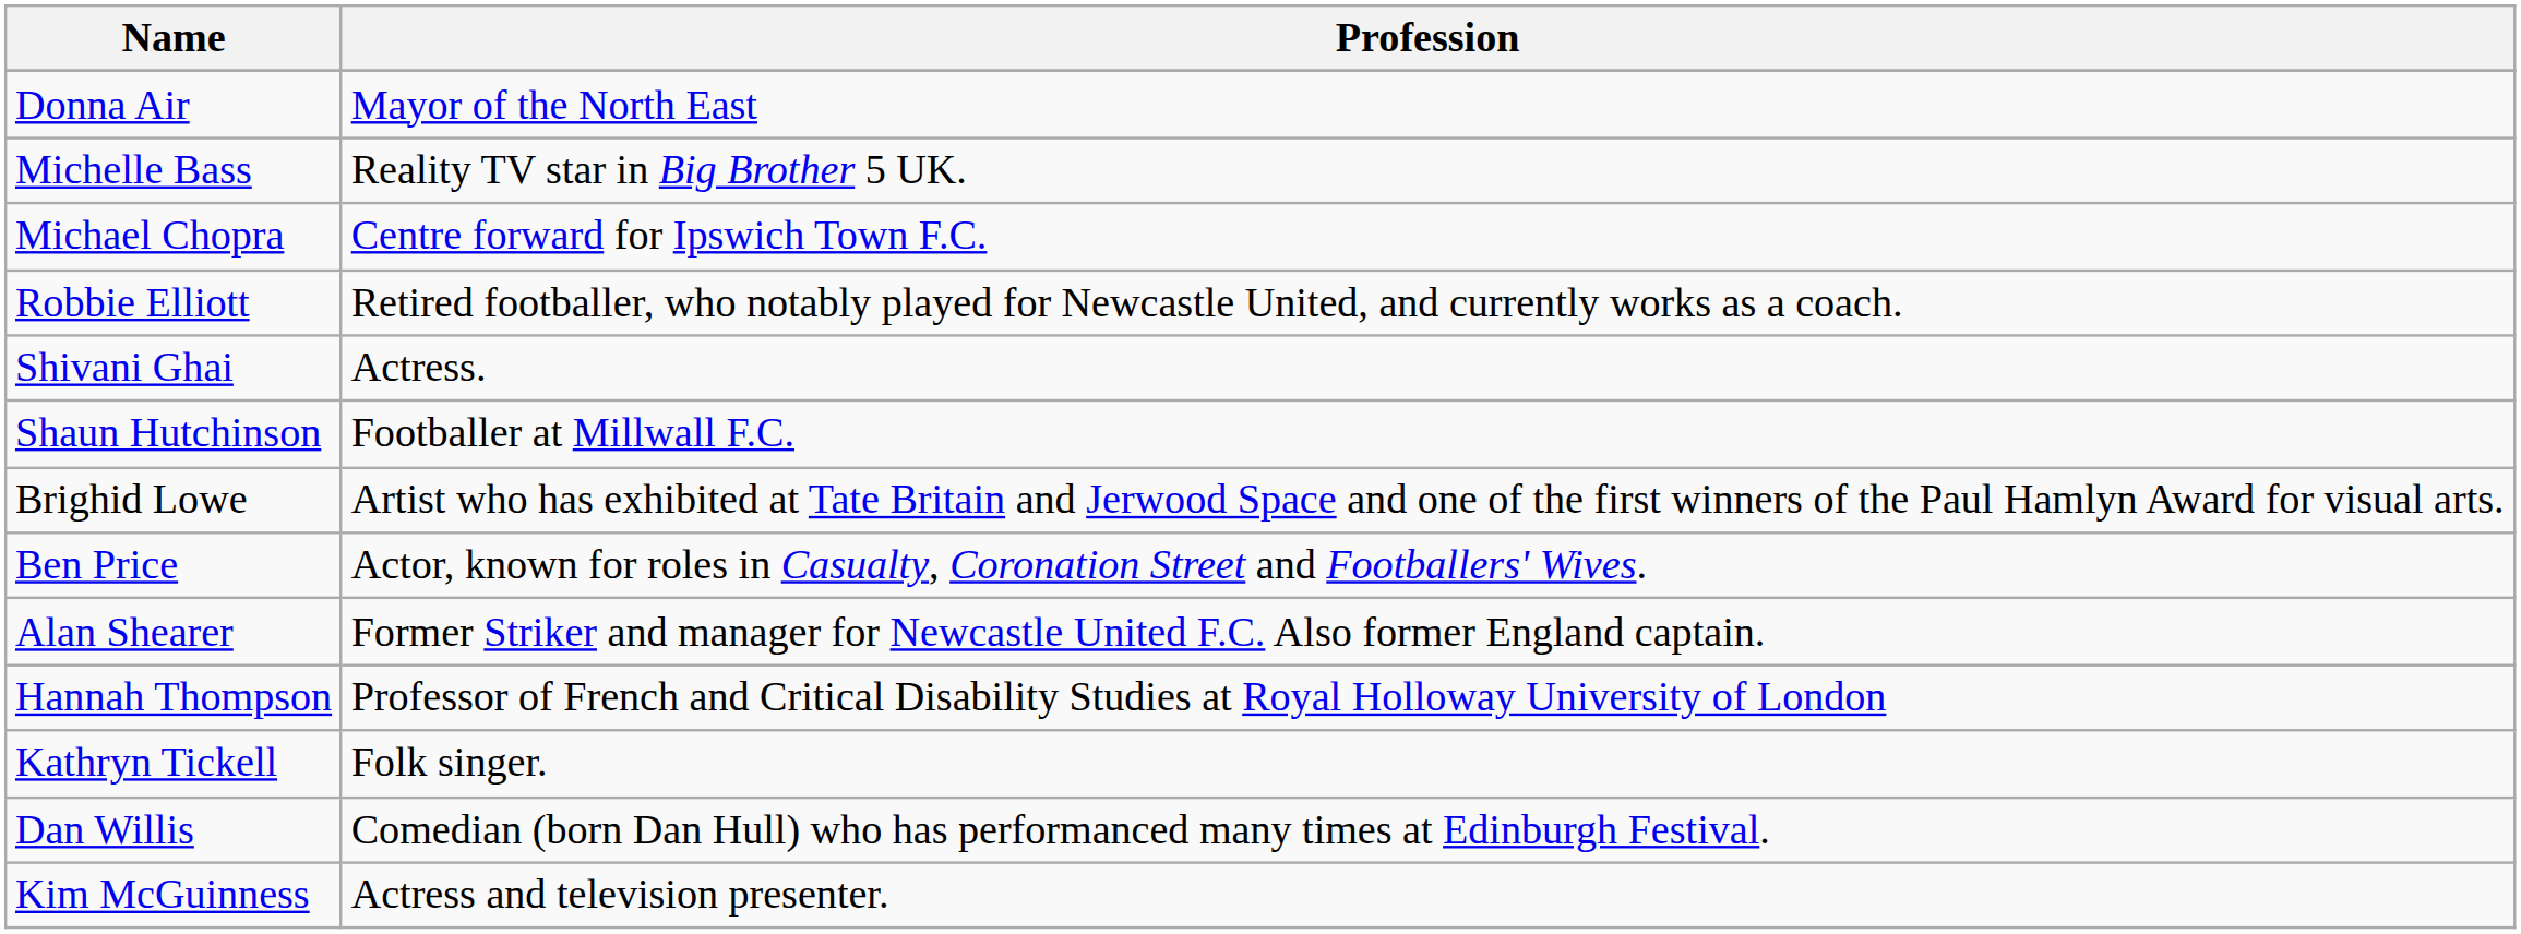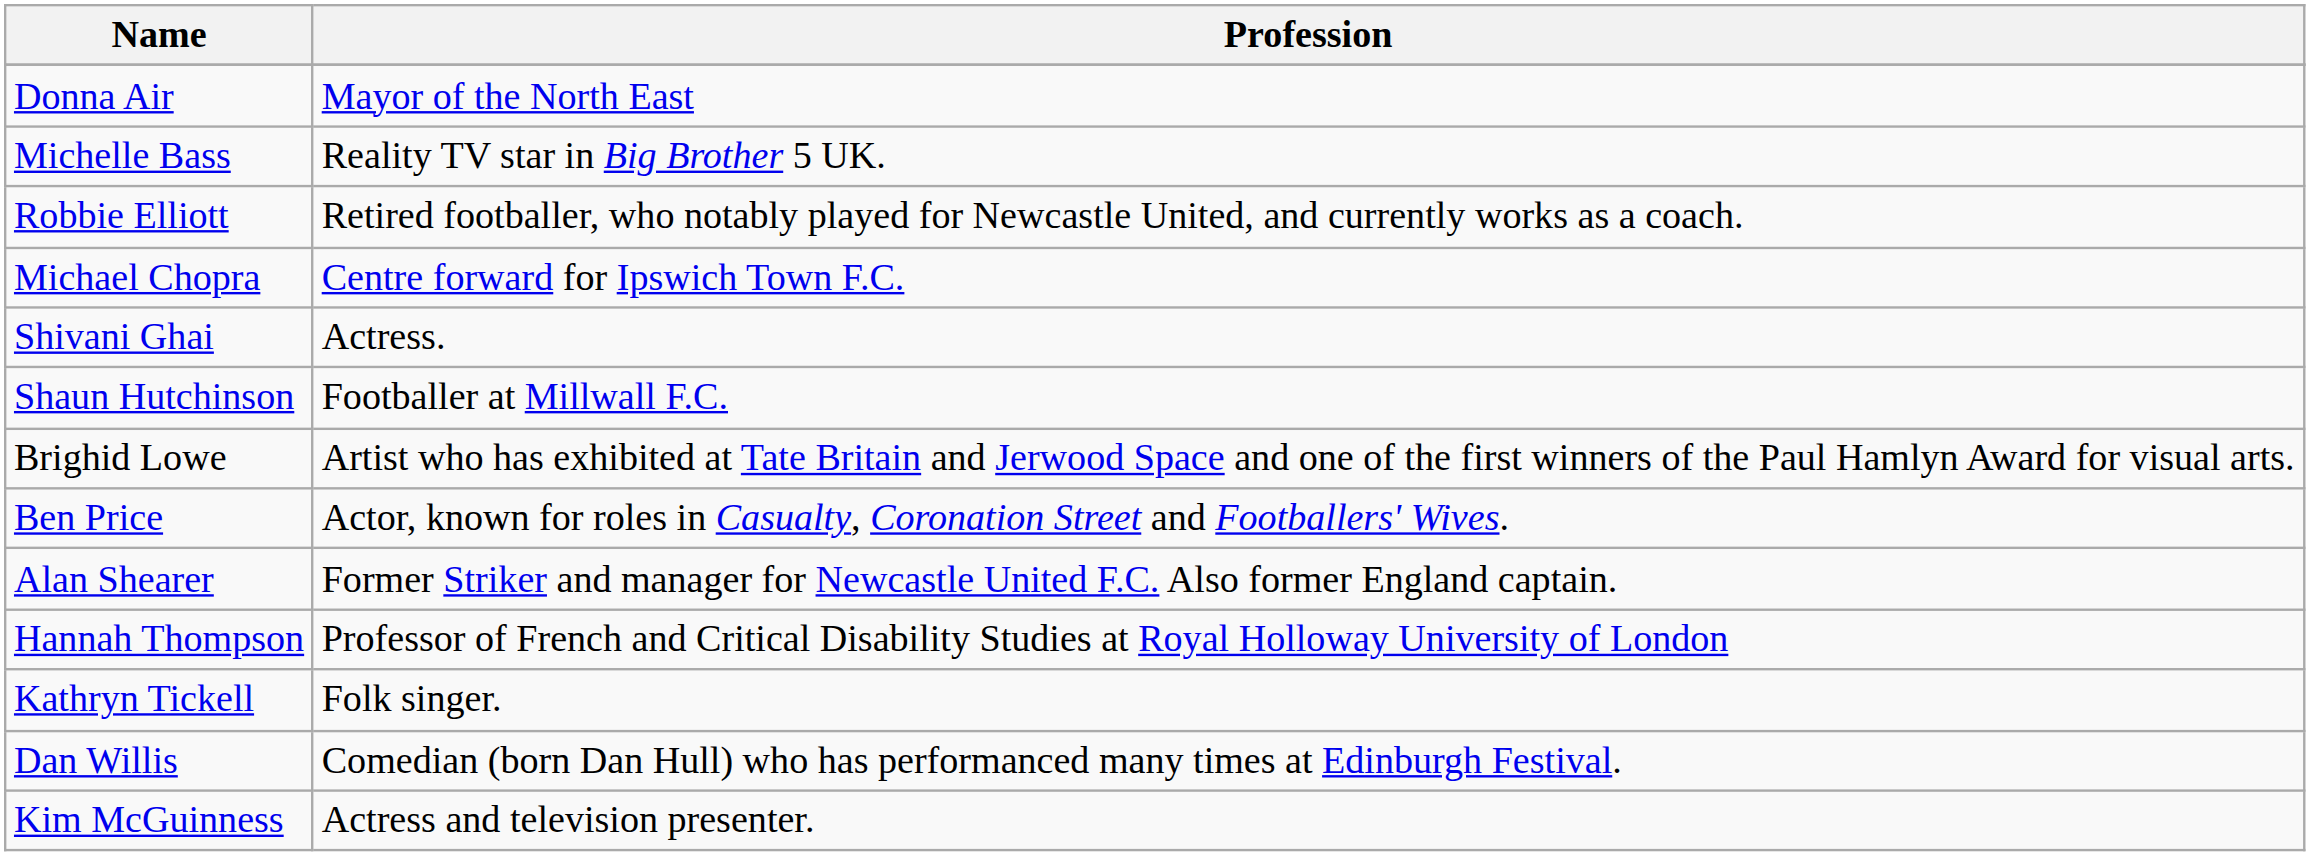rows swapped: Michael Chopra <-> Robbie Elliott
